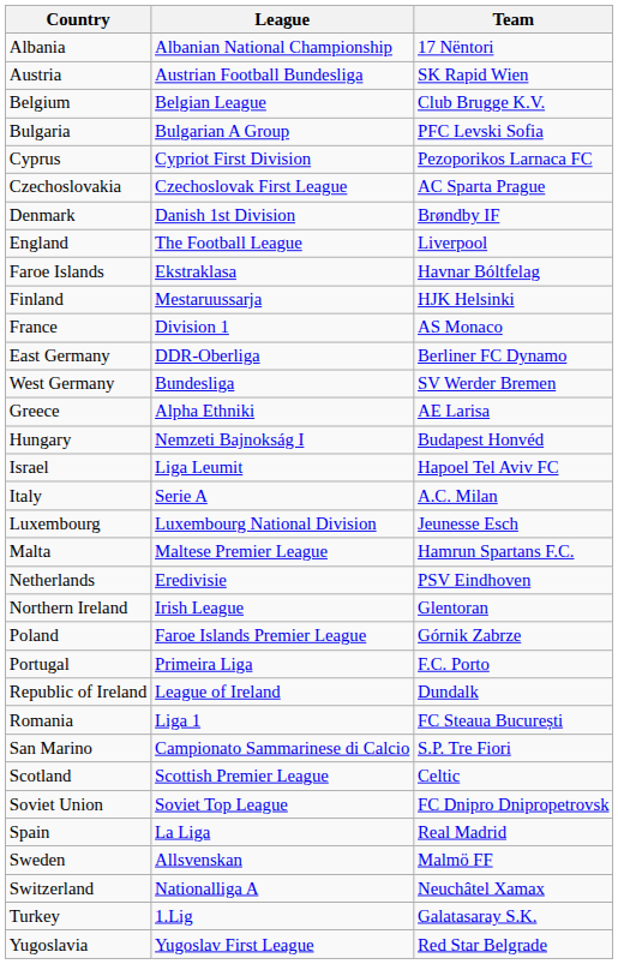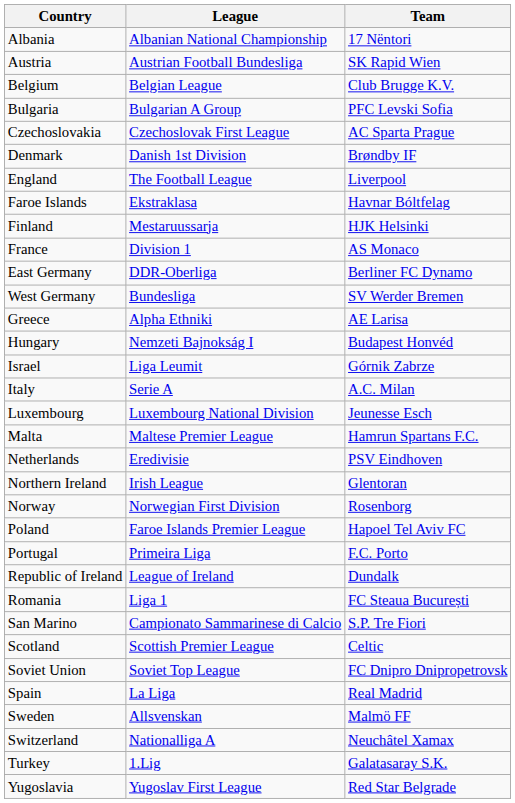- row: Cyprus | Cypriot First Division | Pezoporikos Larnaca FC
Israel | Team: Hapoel Tel Aviv FC -> Górnik Zabrze
+ row: Norway | Norwegian First Division | Rosenborg
Poland | Team: Górnik Zabrze -> Hapoel Tel Aviv FC
